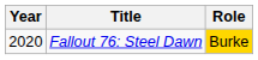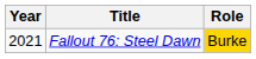Fallout 76: Steel Dawn | Year: 2020 -> 2021
